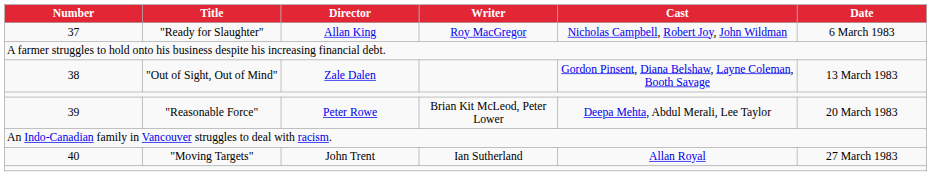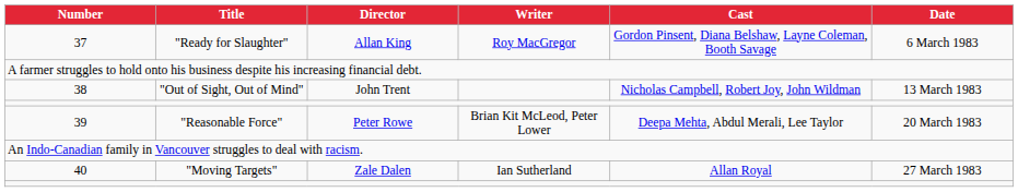37 | Cast: Nicholas Campbell, Robert Joy, John Wildman -> Gordon Pinsent, Diana Belshaw, Layne Coleman, Booth Savage
38 | Director: Zale Dalen -> John Trent
38 | Cast: Gordon Pinsent, Diana Belshaw, Layne Coleman, Booth Savage -> Nicholas Campbell, Robert Joy, John Wildman
40 | Director: John Trent -> Zale Dalen
